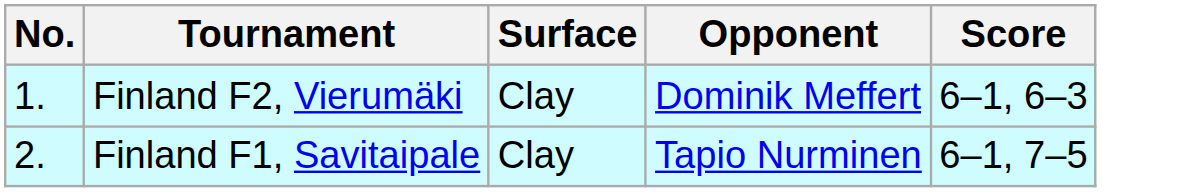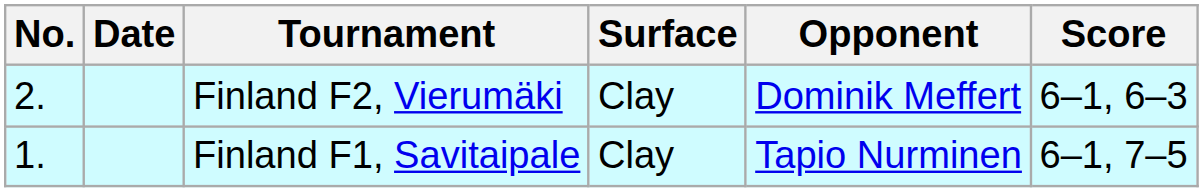+ column: Date
Finland F2, Vierumäki | No.: 1. -> 2.
Finland F1, Savitaipale | No.: 2. -> 1.
